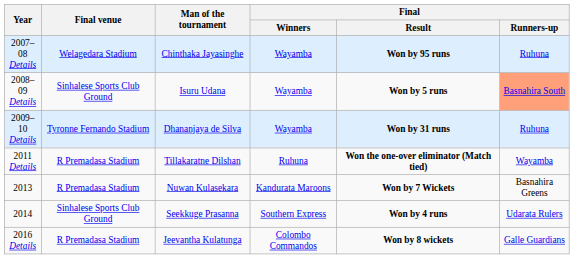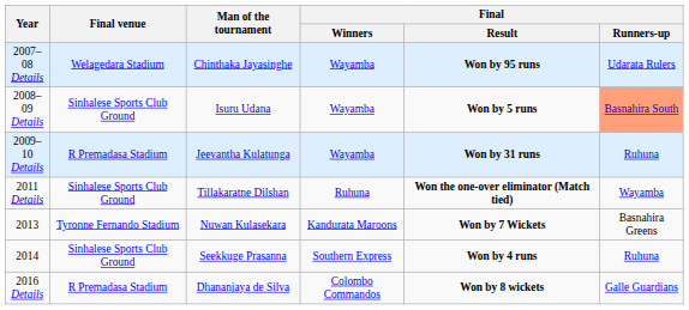2007–08 Details | Final / Runners-up: Ruhuna -> Udarata Rulers
2009–10 Details | Final venue: Tyronne Fernando Stadium -> R Premadasa Stadium
2009–10 Details | Man of the tournament: Dhananjaya de Silva -> Jeevantha Kulatunga
2011 Details | Final venue: R Premadasa Stadium -> Sinhalese Sports Club Ground
2013 | Final venue: R Premadasa Stadium -> Tyronne Fernando Stadium
2014 | Final / Runners-up: Udarata Rulers -> Ruhuna
2016 Details | Man of the tournament: Jeevantha Kulatunga -> Dhananjaya de Silva
